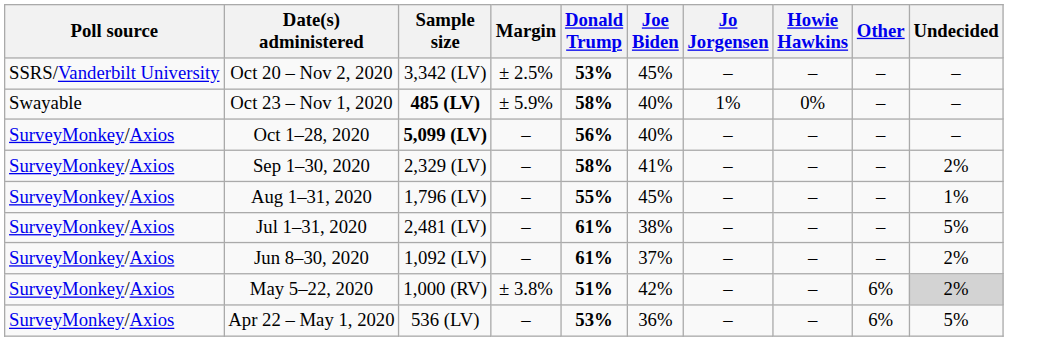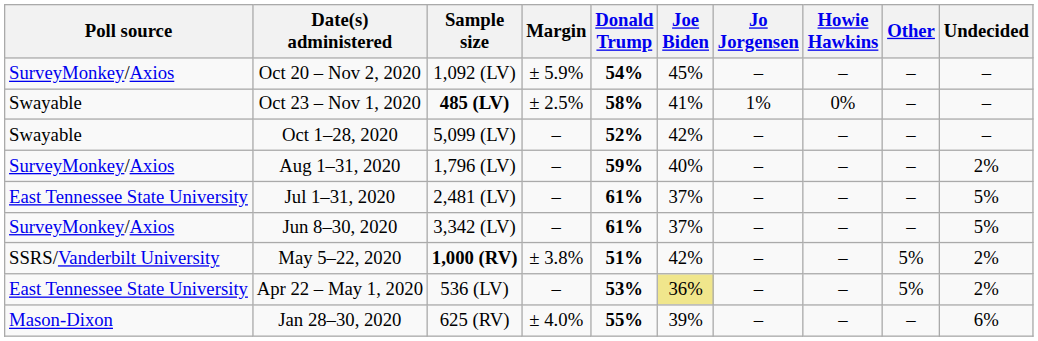Oct 20 – Nov 2, 2020 | Poll source: SSRS/Vanderbilt University -> SurveyMonkey/Axios
Oct 20 – Nov 2, 2020 | Sample size: 3,342 (LV) -> 1,092 (LV)
Oct 20 – Nov 2, 2020 | Margin: ± 2.5% -> ± 5.9%
Oct 20 – Nov 2, 2020 | Donald Trump: 53% -> 54%
Oct 23 – Nov 1, 2020 | Margin: ± 5.9% -> ± 2.5%
Oct 23 – Nov 1, 2020 | Joe Biden: 40% -> 41%
Oct 1–28, 2020 | Poll source: SurveyMonkey/Axios -> Swayable
Oct 1–28, 2020 | Sample size: bold -> normal
Oct 1–28, 2020 | Donald Trump: 56% -> 52%
Oct 1–28, 2020 | Joe Biden: 40% -> 42%
- row: SurveyMonkey/Axios | Sep 1–30, 2020 | 2,329 (LV) | – | 58% | 41% | – | – | – | 2%
Aug 1–31, 2020 | Donald Trump: 55% -> 59%
Aug 1–31, 2020 | Joe Biden: 45% -> 40%
Aug 1–31, 2020 | Undecided: 1% -> 2%
Jul 1–31, 2020 | Poll source: SurveyMonkey/Axios -> East Tennessee State University
Jul 1–31, 2020 | Joe Biden: 38% -> 37%
Jun 8–30, 2020 | Sample size: 1,092 (LV) -> 3,342 (LV)
Jun 8–30, 2020 | Undecided: 2% -> 5%
May 5–22, 2020 | Poll source: SurveyMonkey/Axios -> SSRS/Vanderbilt University
May 5–22, 2020 | Sample size: normal -> bold
May 5–22, 2020 | Other: 6% -> 5%
May 5–22, 2020 | Undecided: lightgrey background -> no background
Apr 22 – May 1, 2020 | Poll source: SurveyMonkey/Axios -> East Tennessee State University
Apr 22 – May 1, 2020 | Joe Biden: no background -> khaki background
Apr 22 – May 1, 2020 | Other: 6% -> 5%
Apr 22 – May 1, 2020 | Undecided: 5% -> 2%
+ row: Mason-Dixon | Jan 28–30, 2020 | 625 (RV) | ± 4.0% | 55% | 39% | – | – | – | 6%
